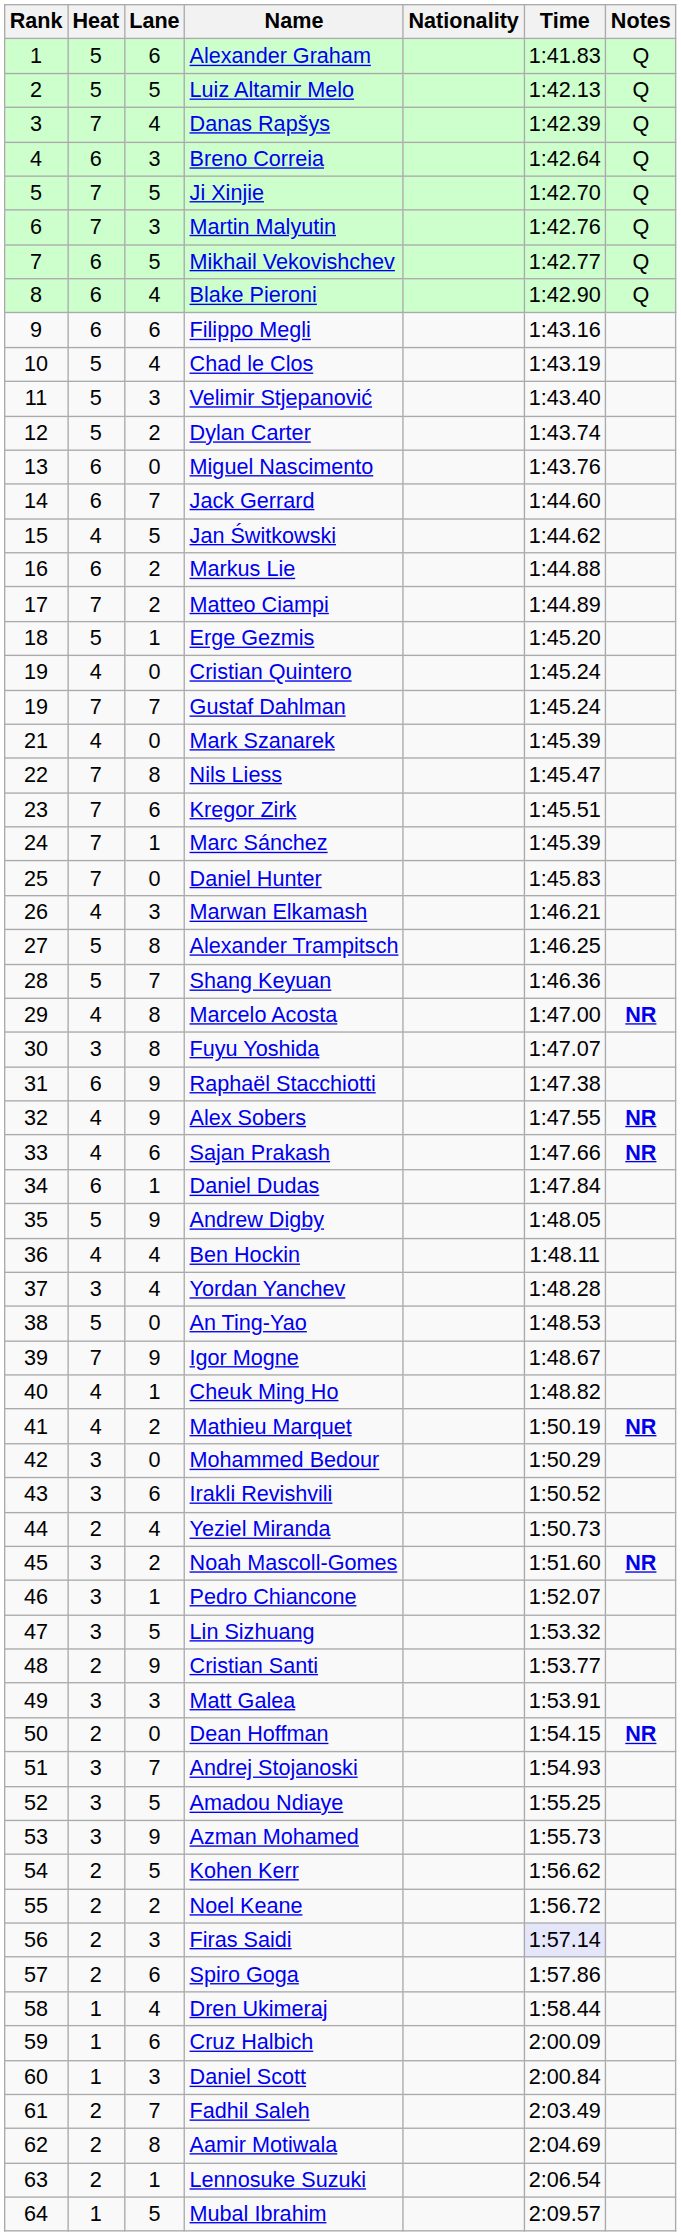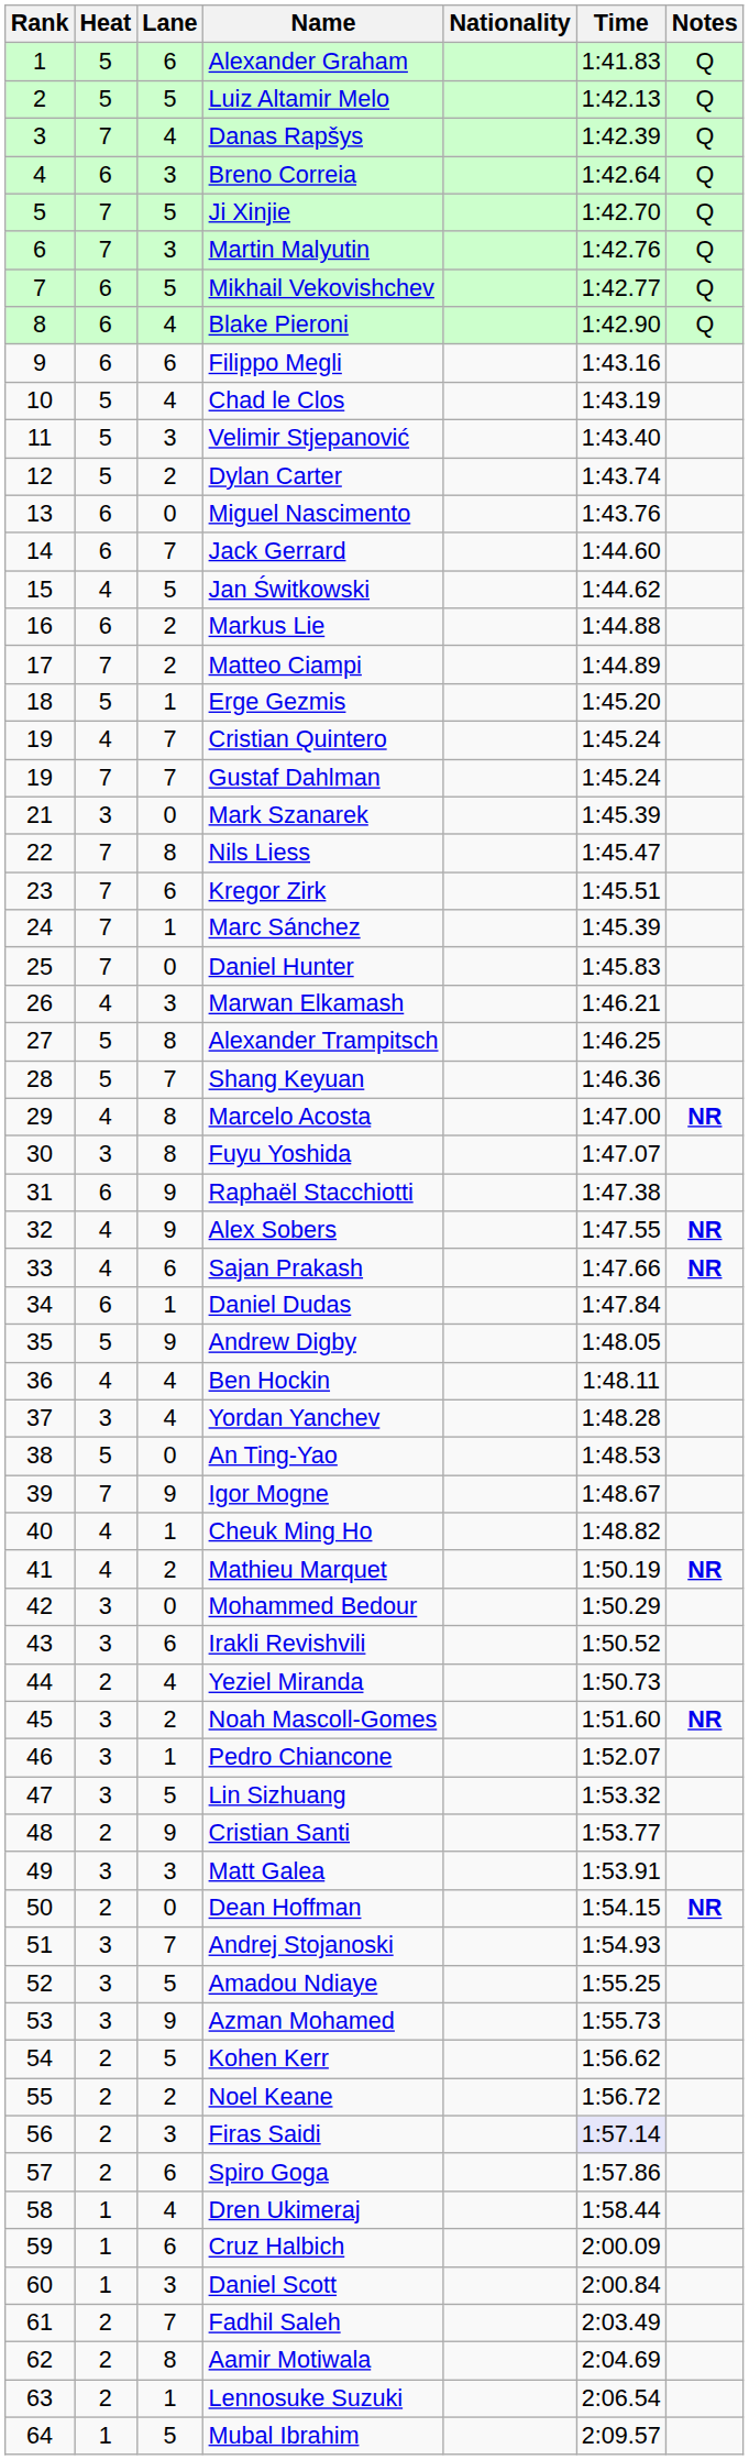Cristian Quintero | Lane: 0 -> 7
Mark Szanarek | Heat: 4 -> 3
